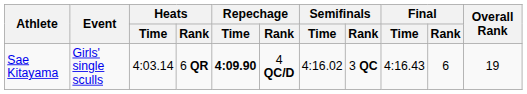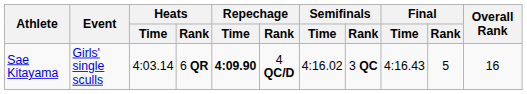Sae Kitayama | Final / Rank: 6 -> 5
Sae Kitayama | Overall Rank: 19 -> 16
